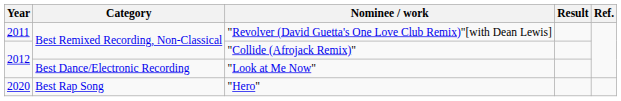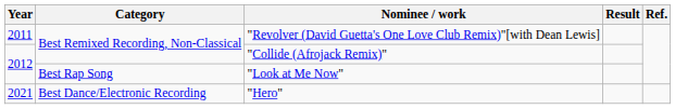"Look at Me Now" | Category: Best Dance/Electronic Recording -> Best Rap Song
"Hero" | Year: 2020 -> 2021
"Hero" | Category: Best Rap Song -> Best Dance/Electronic Recording
